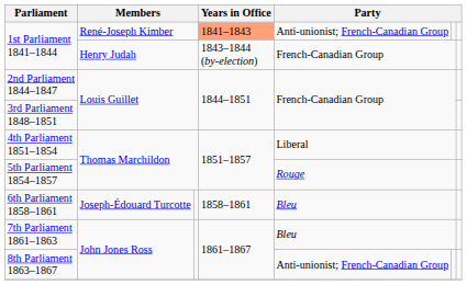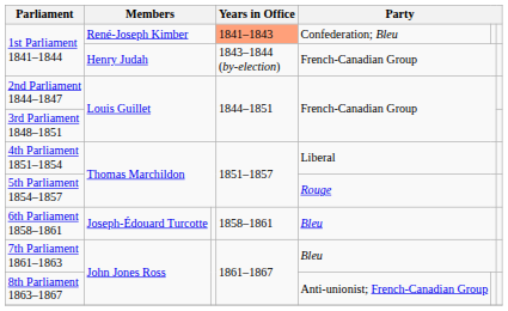1st Parliament 1841–1844 / René-Joseph Kimber | column 5: Anti-unionist; French-Canadian Group -> Confederation; Bleu
